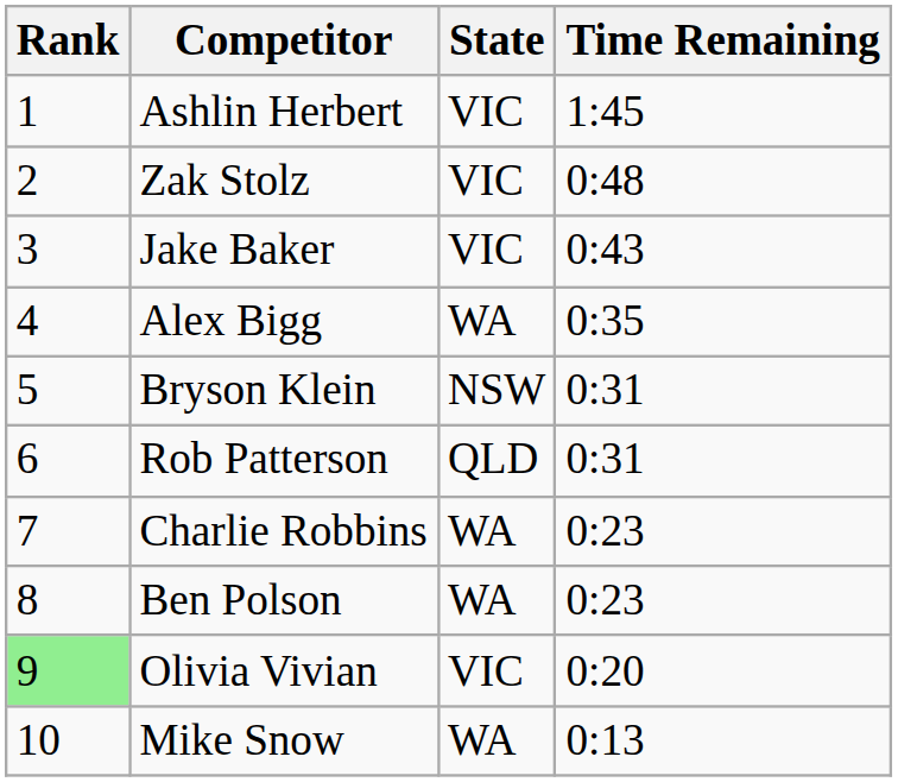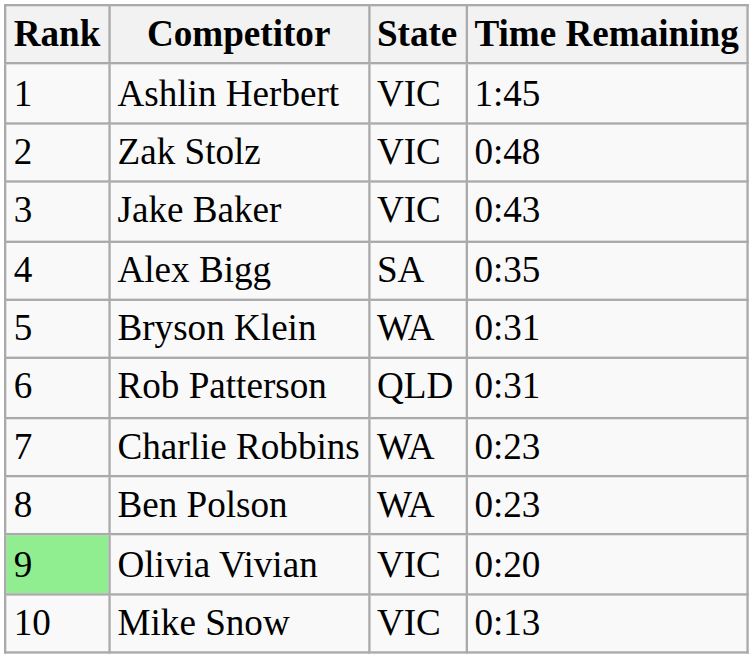Alex Bigg | State: WA -> SA
Bryson Klein | State: NSW -> WA
Mike Snow | State: WA -> VIC
